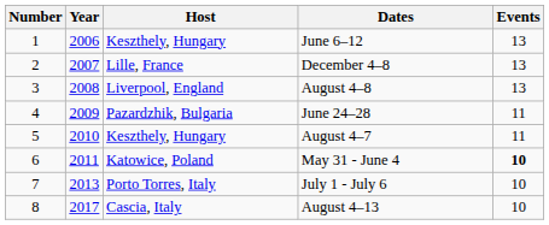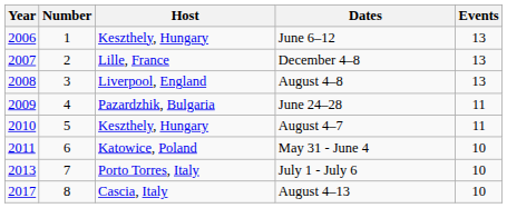columns swapped: Number <-> Year
May 31 - June 4 | Events: bold -> normal
